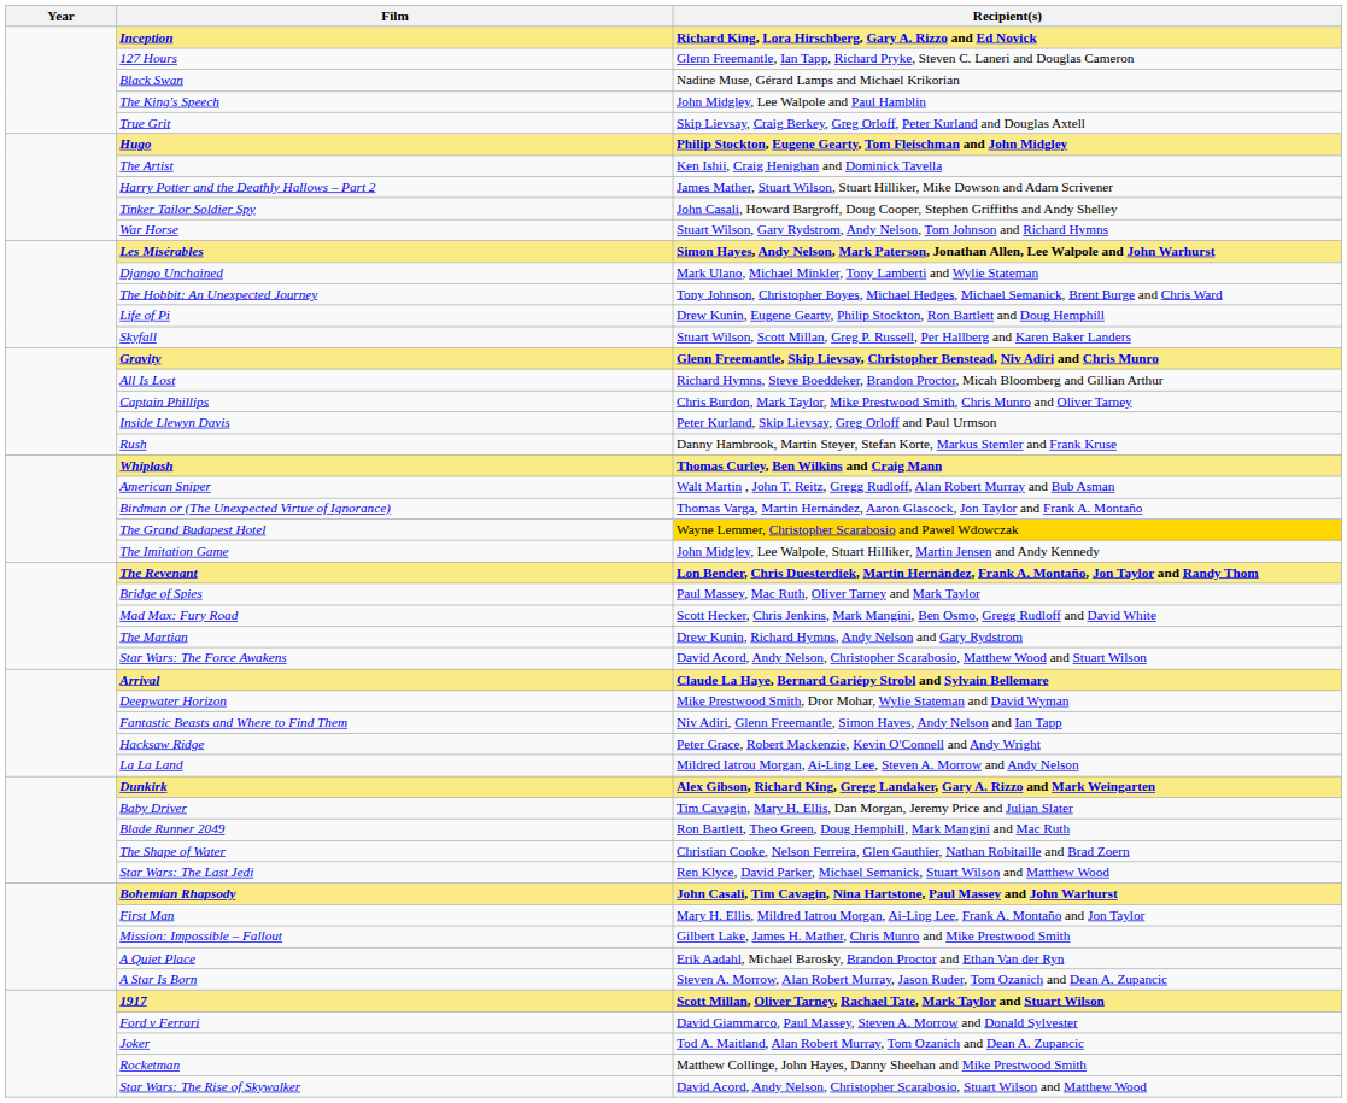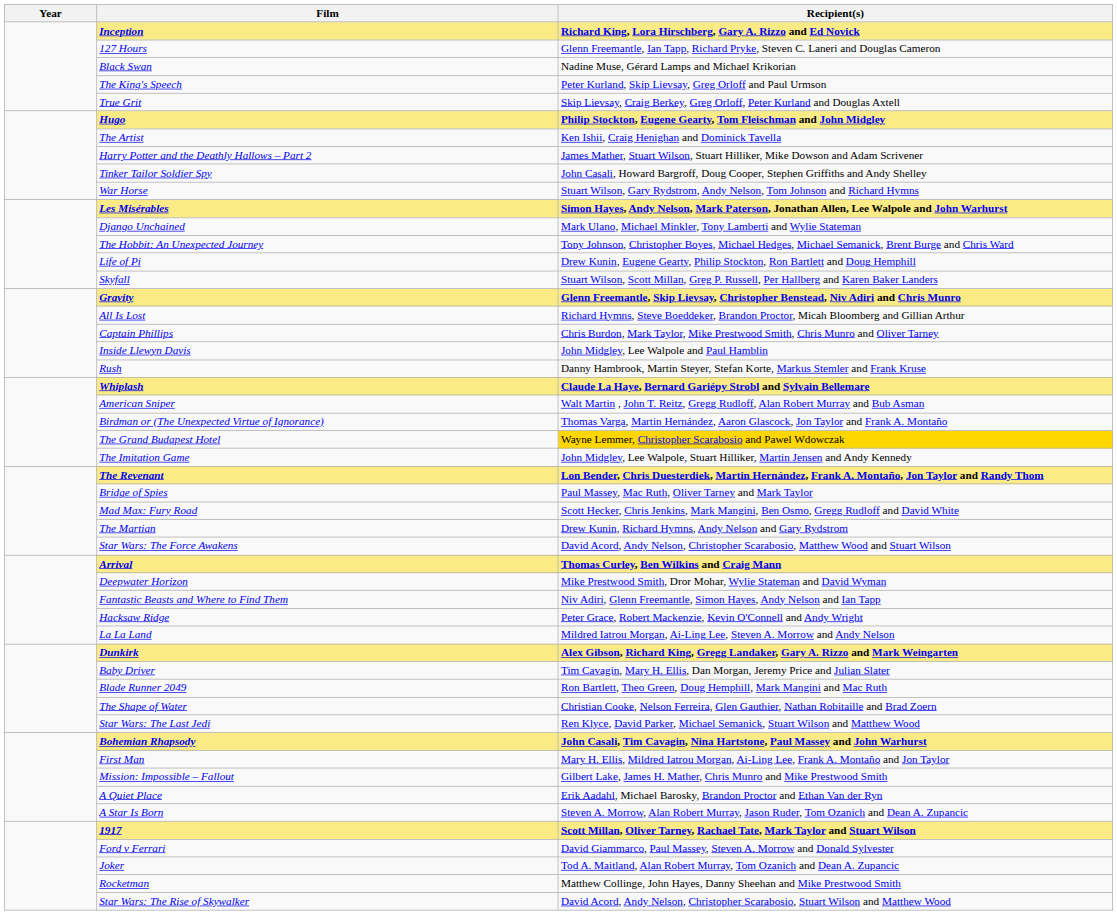The King's Speech | Recipient(s): John Midgley, Lee Walpole and Paul Hamblin -> Peter Kurland, Skip Lievsay, Greg Orloff and Paul Urmson
Inside Llewyn Davis | Recipient(s): Peter Kurland, Skip Lievsay, Greg Orloff and Paul Urmson -> John Midgley, Lee Walpole and Paul Hamblin
Whiplash | Recipient(s): Thomas Curley, Ben Wilkins and Craig Mann -> Claude La Haye, Bernard Gariépy Strobl and Sylvain Bellemare
Arrival | Recipient(s): Claude La Haye, Bernard Gariépy Strobl and Sylvain Bellemare -> Thomas Curley, Ben Wilkins and Craig Mann
